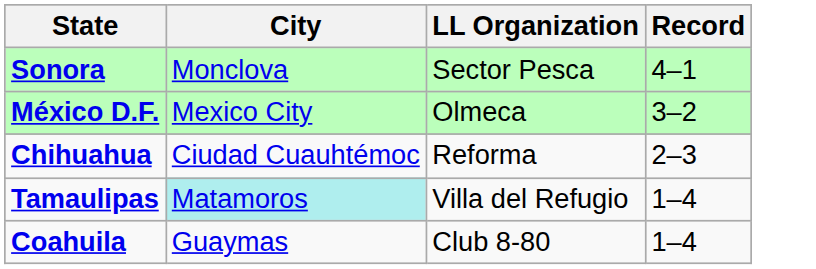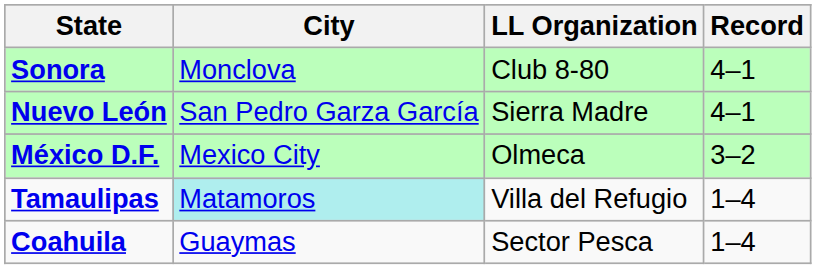Sonora | LL Organization: Sector Pesca -> Club 8-80
+ row: Nuevo León | San Pedro Garza García | Sierra Madre | 4–1
- row: Chihuahua | Ciudad Cuauhtémoc | Reforma | 2–3
Coahuila | LL Organization: Club 8-80 -> Sector Pesca
